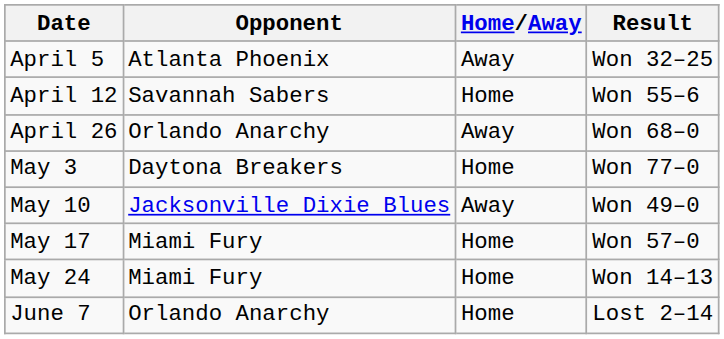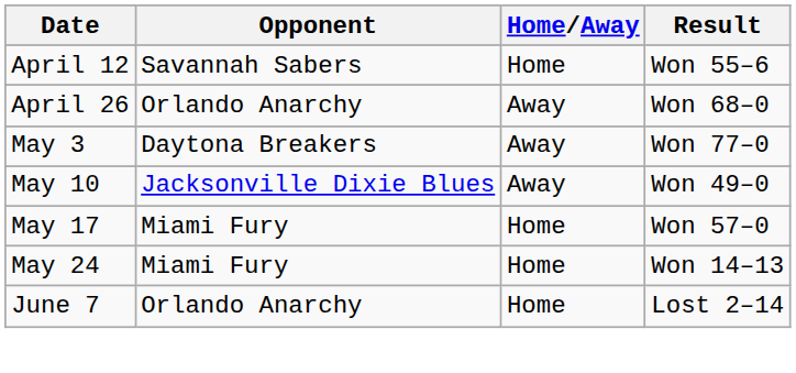- row: April 5 | Atlanta Phoenix | Away | Won 32–25
May 3 | Home/Away: Home -> Away
